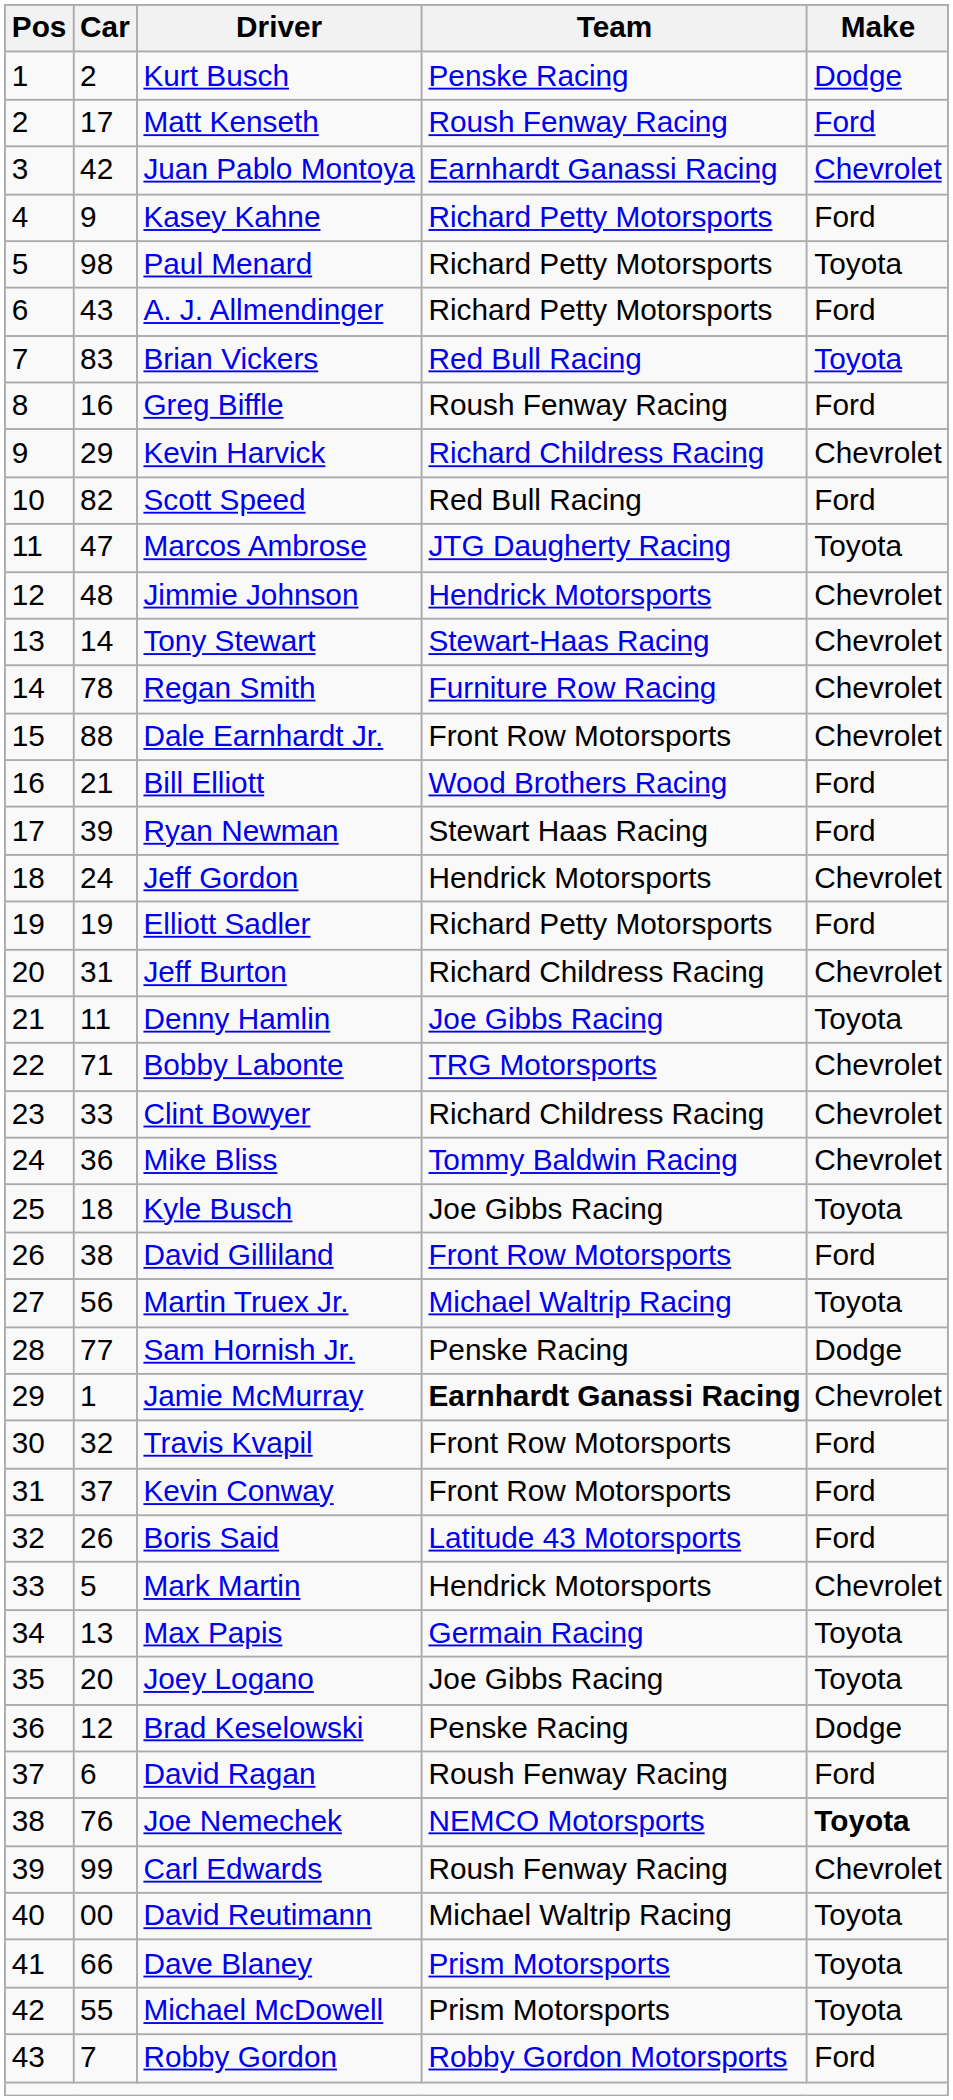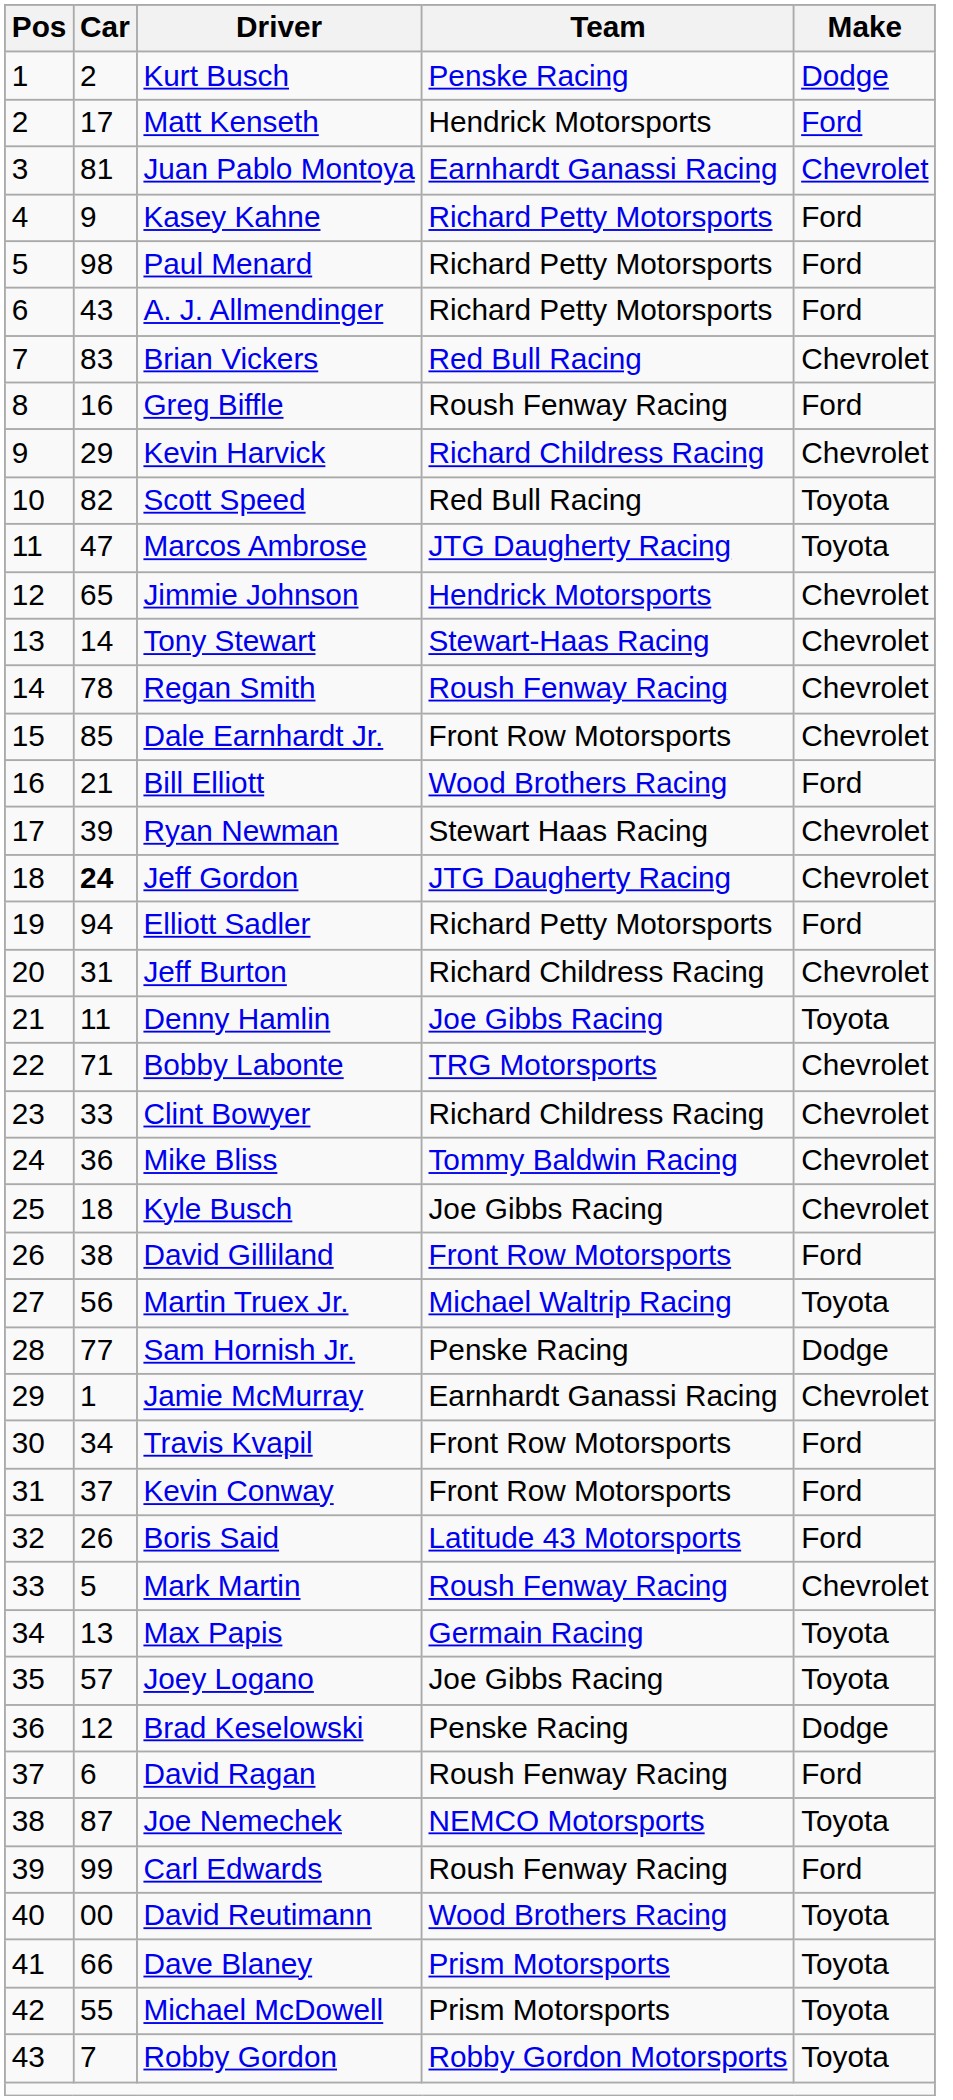Matt Kenseth | Team: Roush Fenway Racing -> Hendrick Motorsports
Juan Pablo Montoya | Car: 42 -> 81
Paul Menard | Make: Toyota -> Ford
Brian Vickers | Make: Toyota -> Chevrolet
Scott Speed | Make: Ford -> Toyota
Jimmie Johnson | Car: 48 -> 65
Regan Smith | Team: Furniture Row Racing -> Roush Fenway Racing
Dale Earnhardt Jr. | Car: 88 -> 85
Ryan Newman | Make: Ford -> Chevrolet
Jeff Gordon | Car: normal -> bold
Jeff Gordon | Team: Hendrick Motorsports -> JTG Daugherty Racing
Elliott Sadler | Car: 19 -> 94
Kyle Busch | Make: Toyota -> Chevrolet
Jamie McMurray | Team: bold -> normal
Travis Kvapil | Car: 32 -> 34
Mark Martin | Team: Hendrick Motorsports -> Roush Fenway Racing
Joey Logano | Car: 20 -> 57
Joe Nemechek | Car: 76 -> 87
Joe Nemechek | Make: bold -> normal
Carl Edwards | Make: Chevrolet -> Ford
David Reutimann | Team: Michael Waltrip Racing -> Wood Brothers Racing
Robby Gordon | Make: Ford -> Toyota
